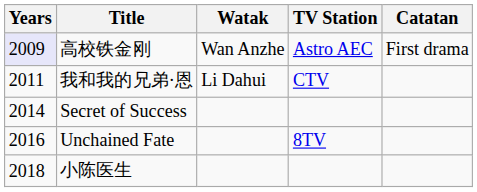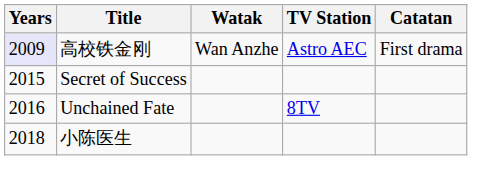- row: 2011 | 我和我的兄弟·恩 | Li Dahui | CTV
Secret of Success | Years: 2014 -> 2015
